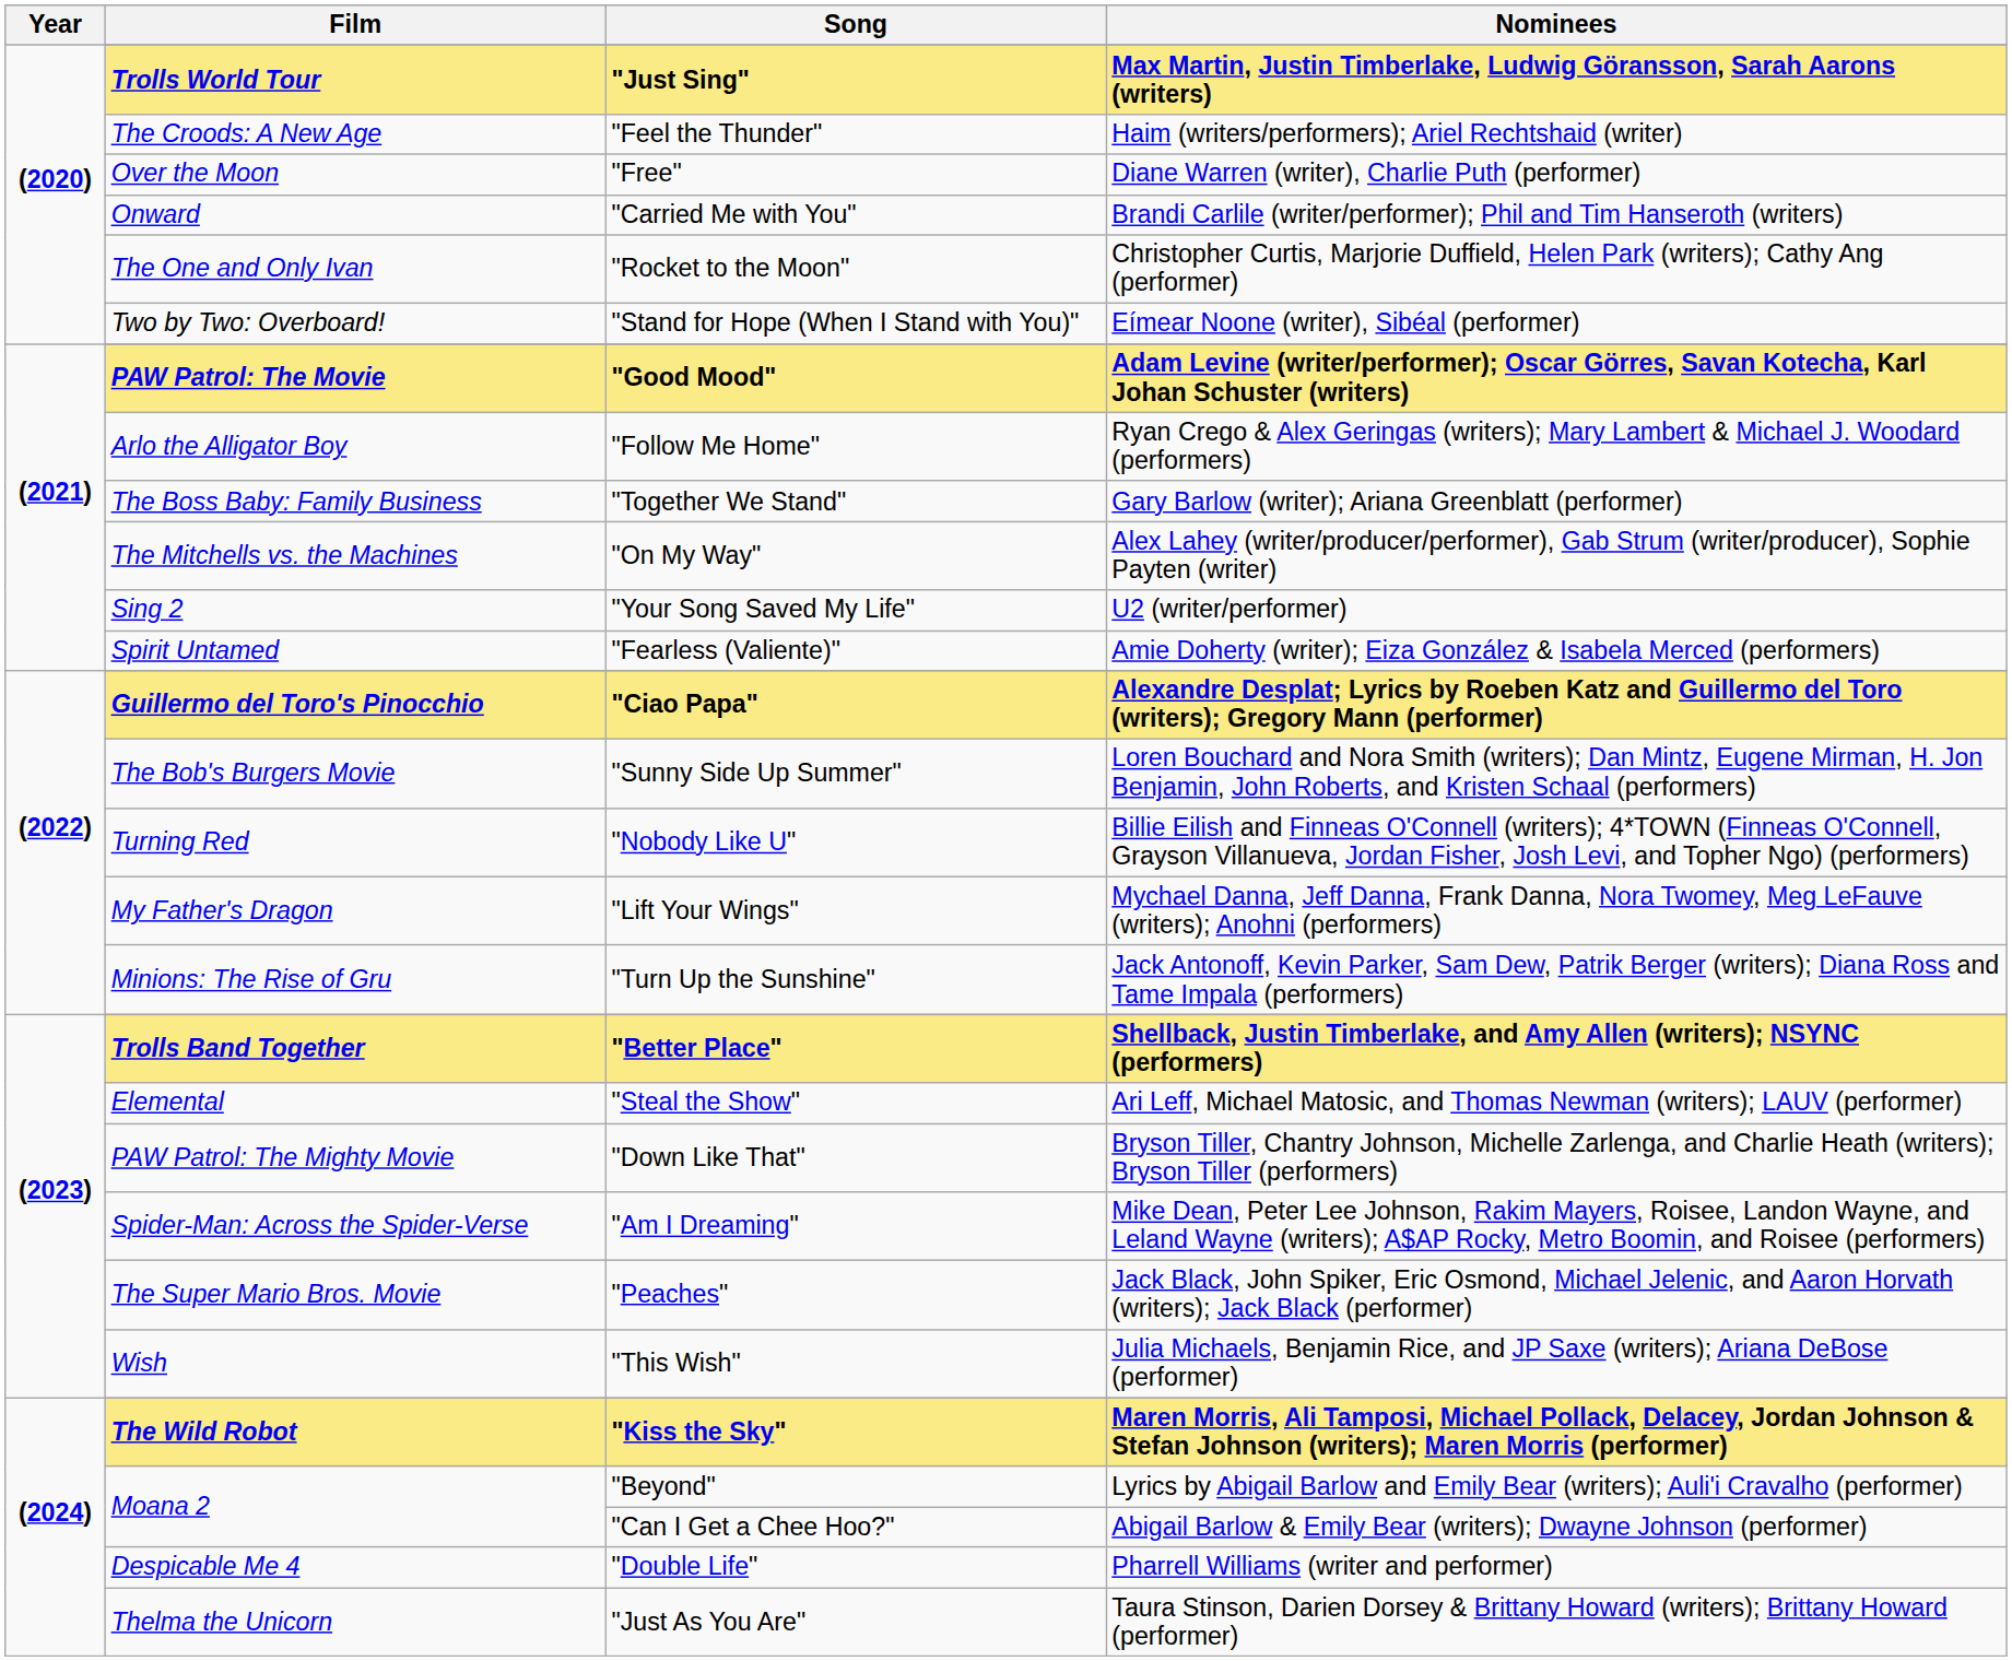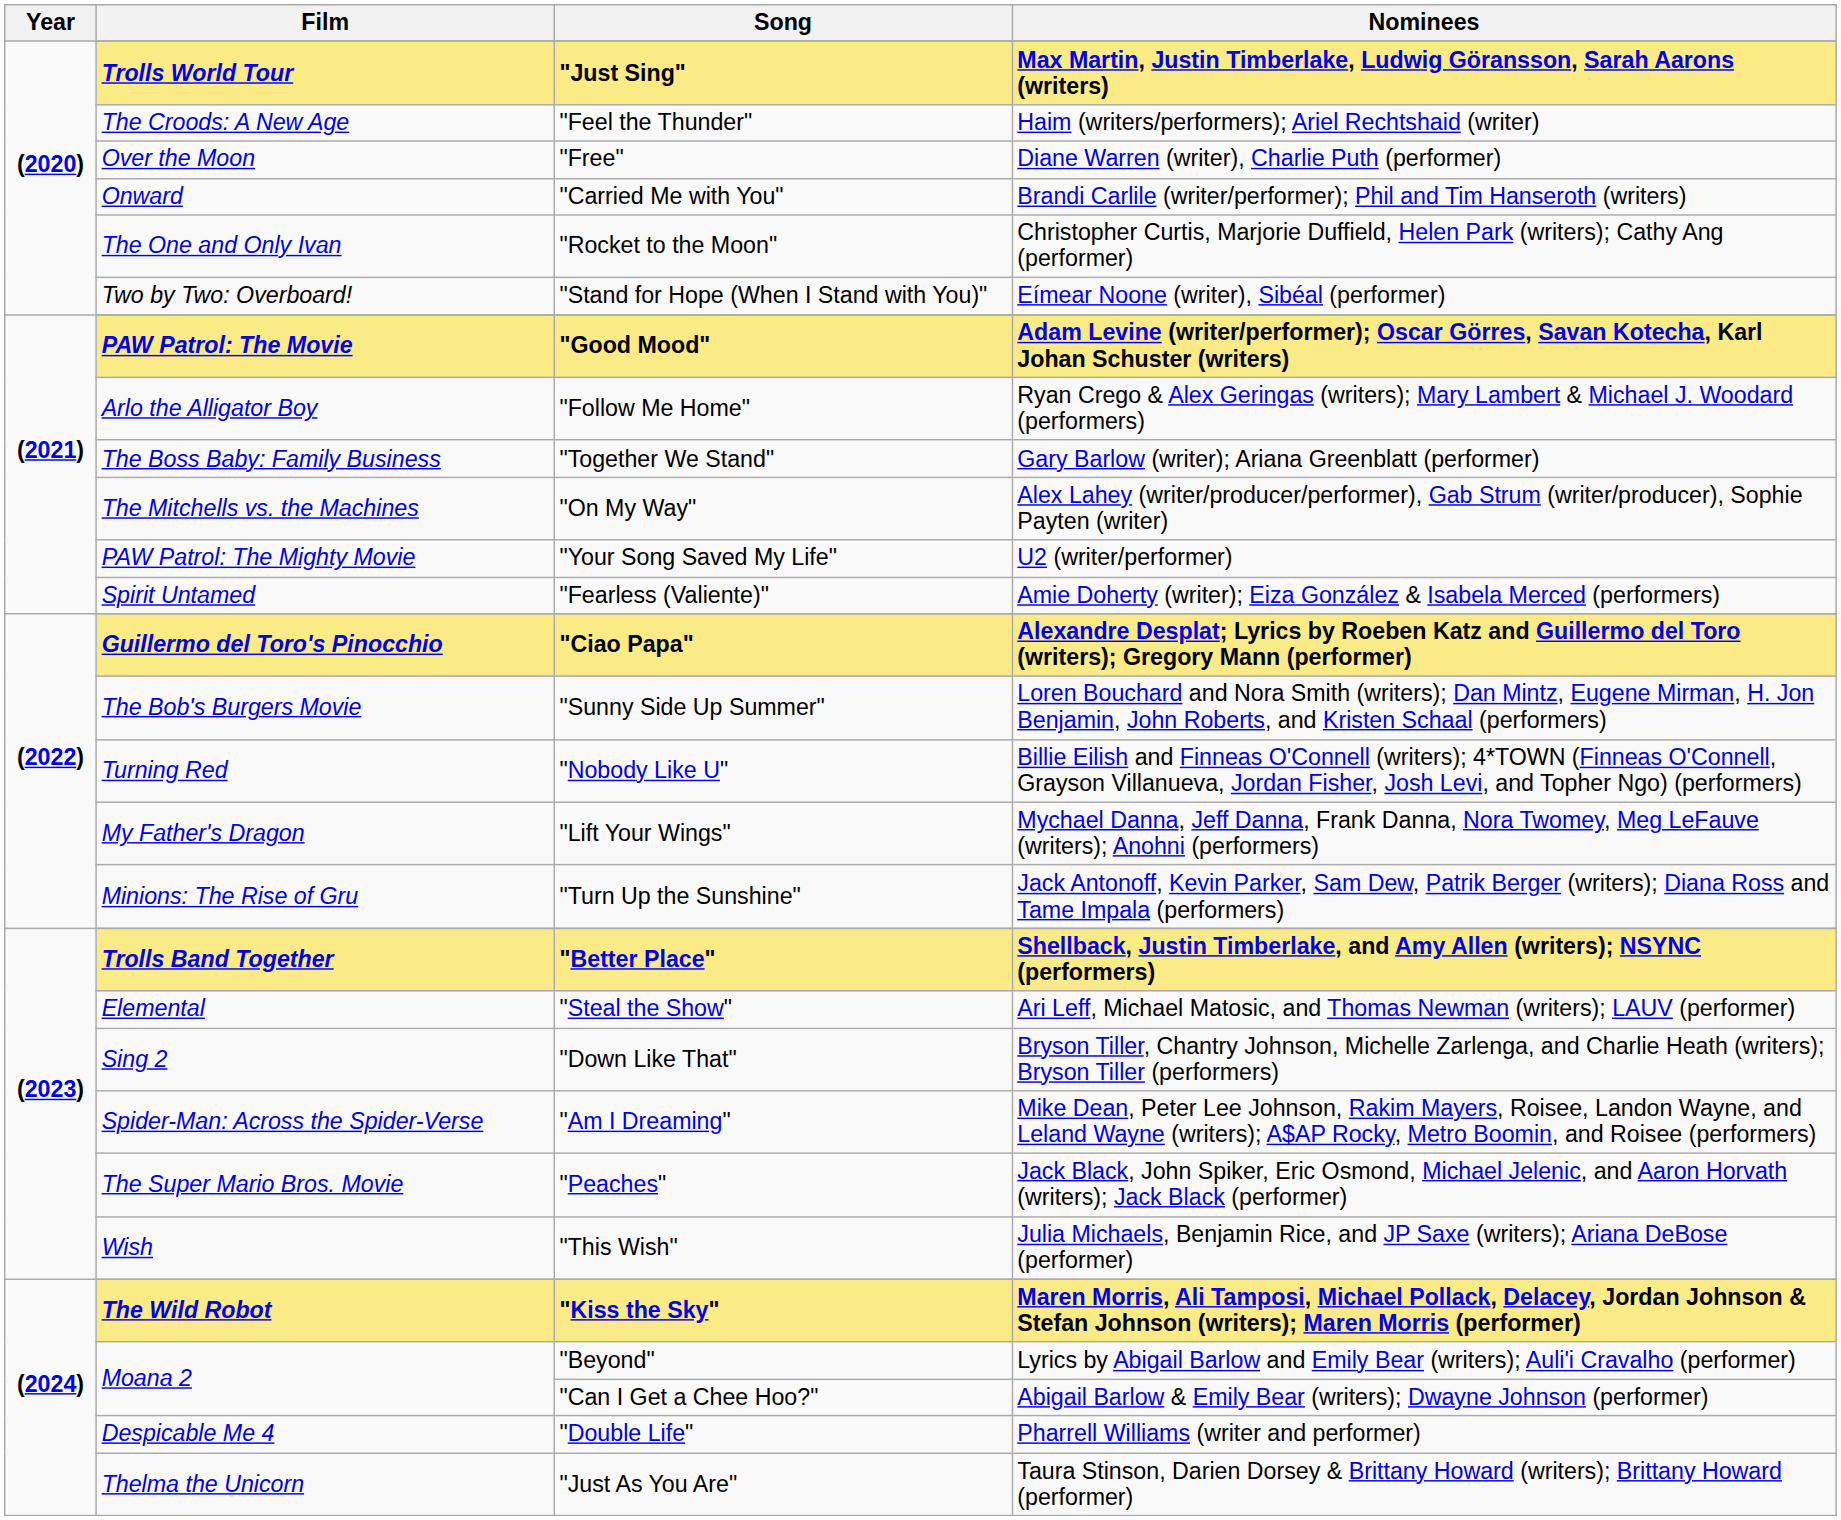"Your Song Saved My Life" | Film: Sing 2 -> PAW Patrol: The Mighty Movie
"Down Like That" | Film: PAW Patrol: The Mighty Movie -> Sing 2
